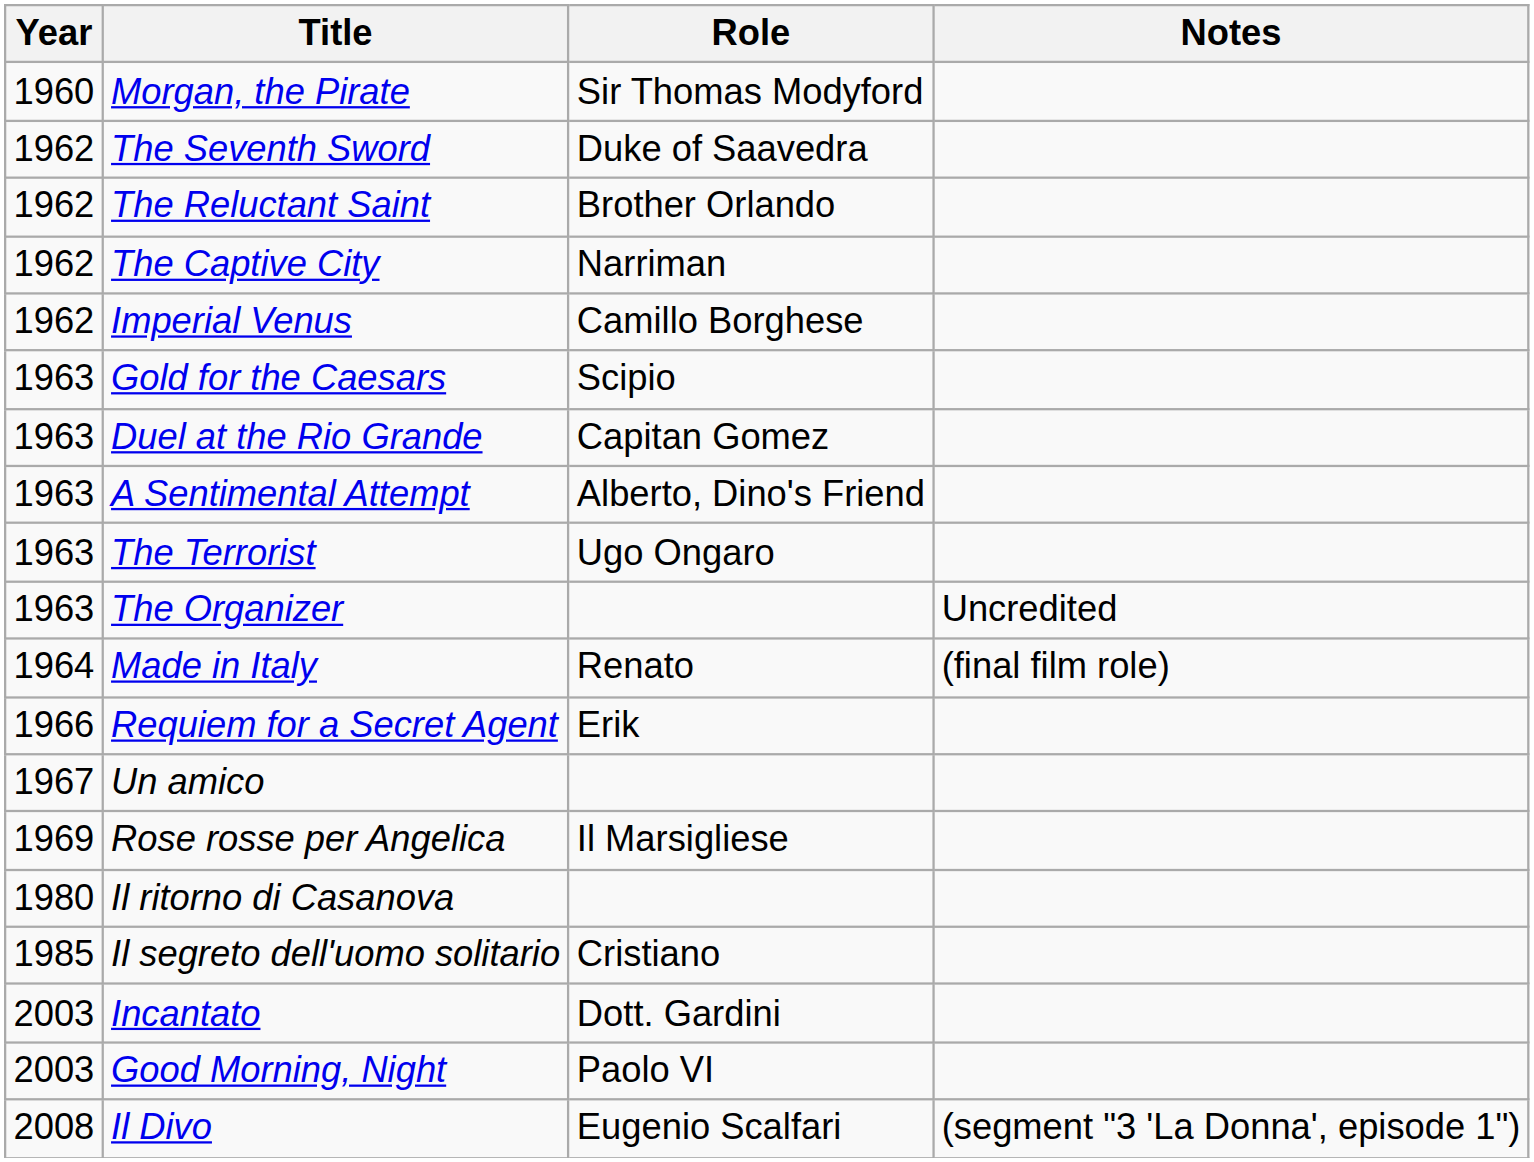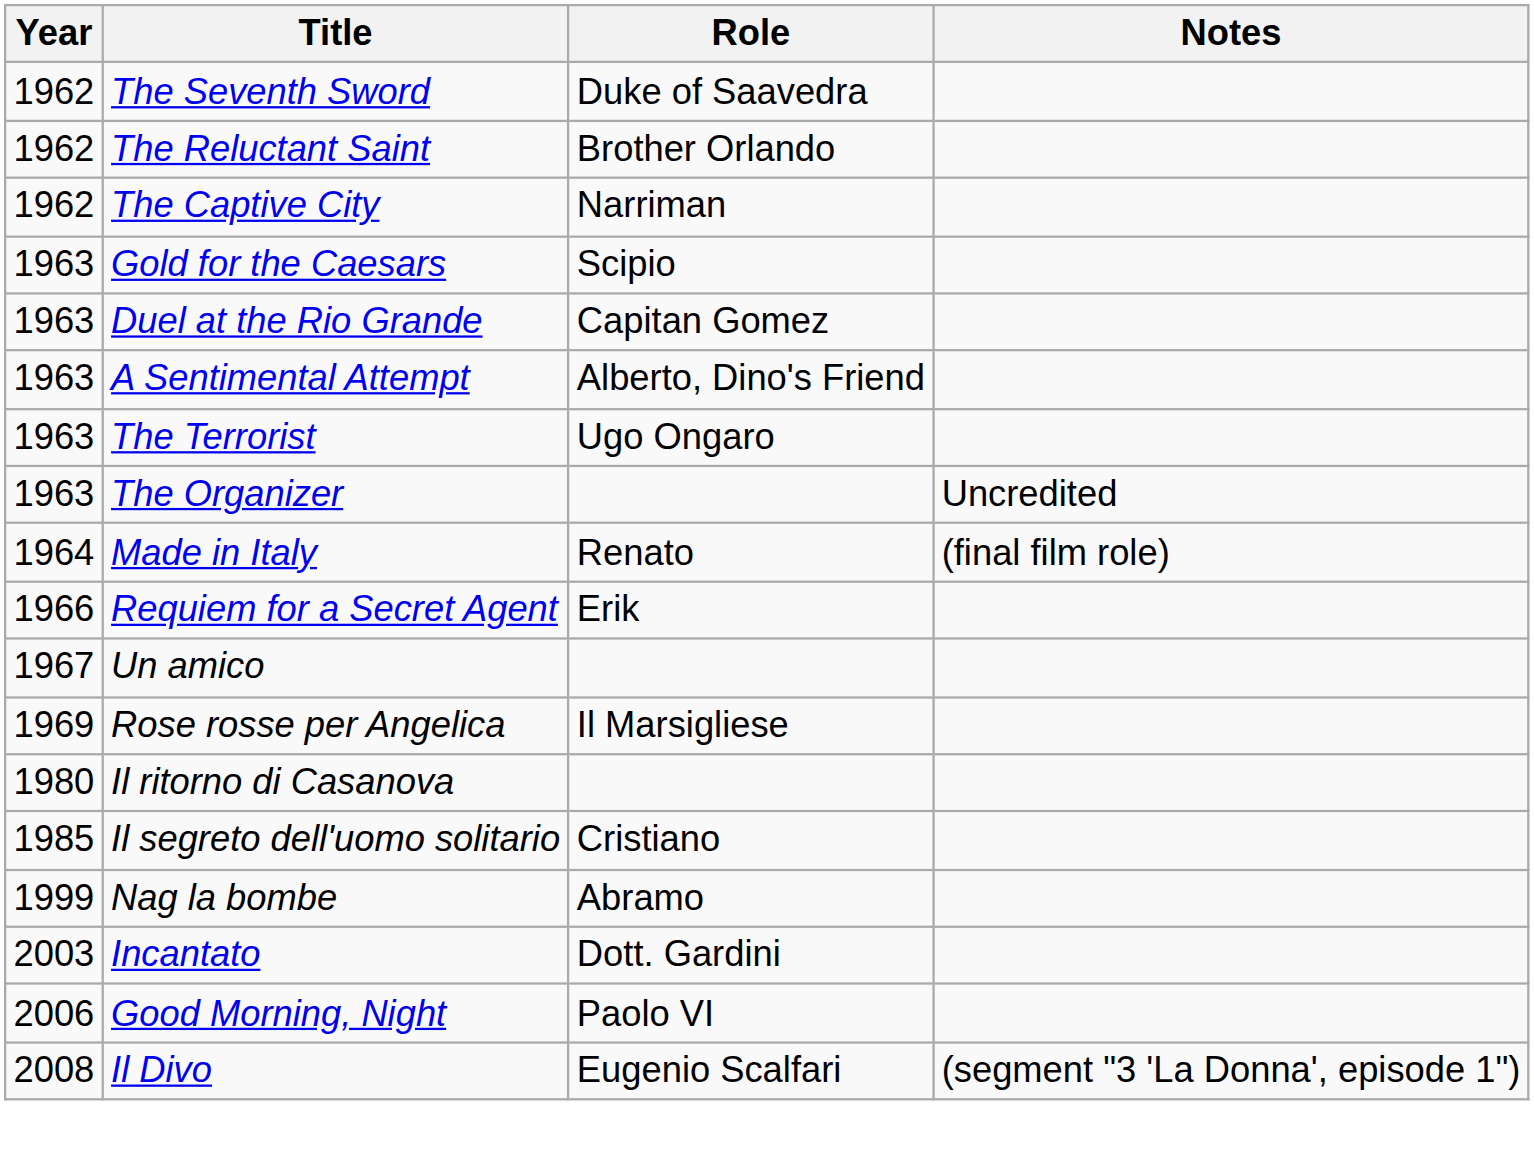- row: 1960 | Morgan, the Pirate | Sir Thomas Modyford
- row: 1962 | Imperial Venus | Camillo Borghese
+ row: 1999 | Nag la bombe | Abramo
Good Morning, Night | Year: 2003 -> 2006
